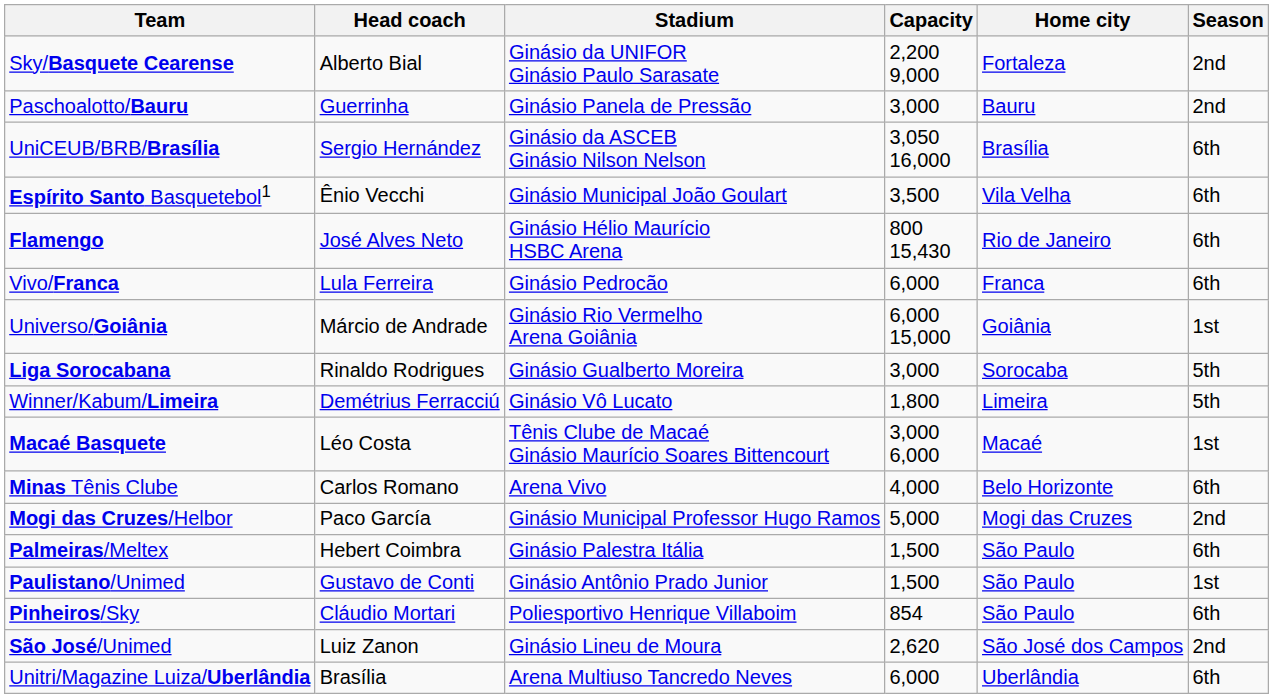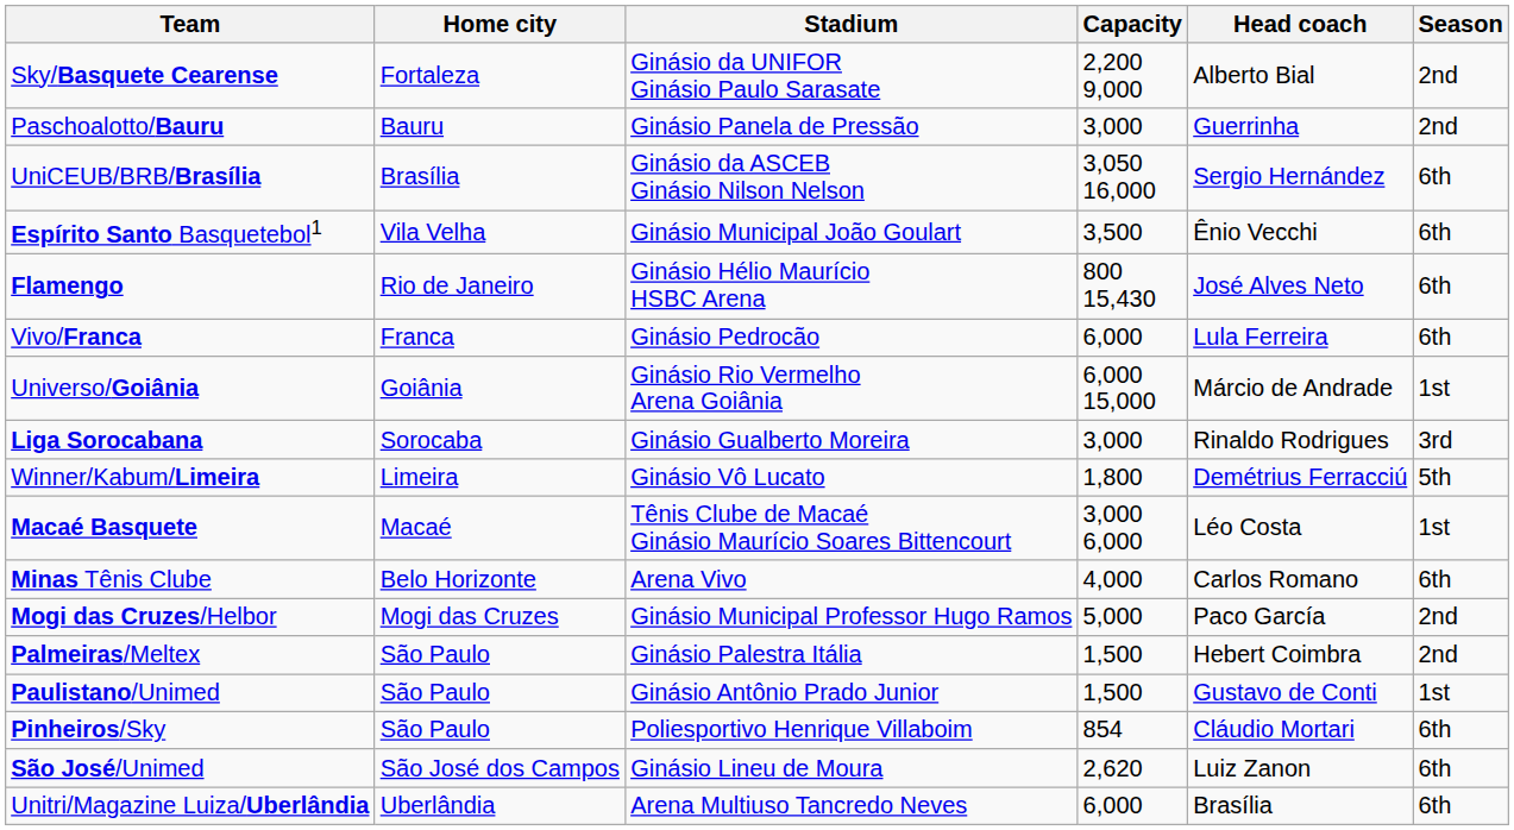columns swapped: Home city <-> Head coach
Liga Sorocabana | Season: 5th -> 3rd
Palmeiras/Meltex | Season: 6th -> 2nd
São José/Unimed | Season: 2nd -> 6th
